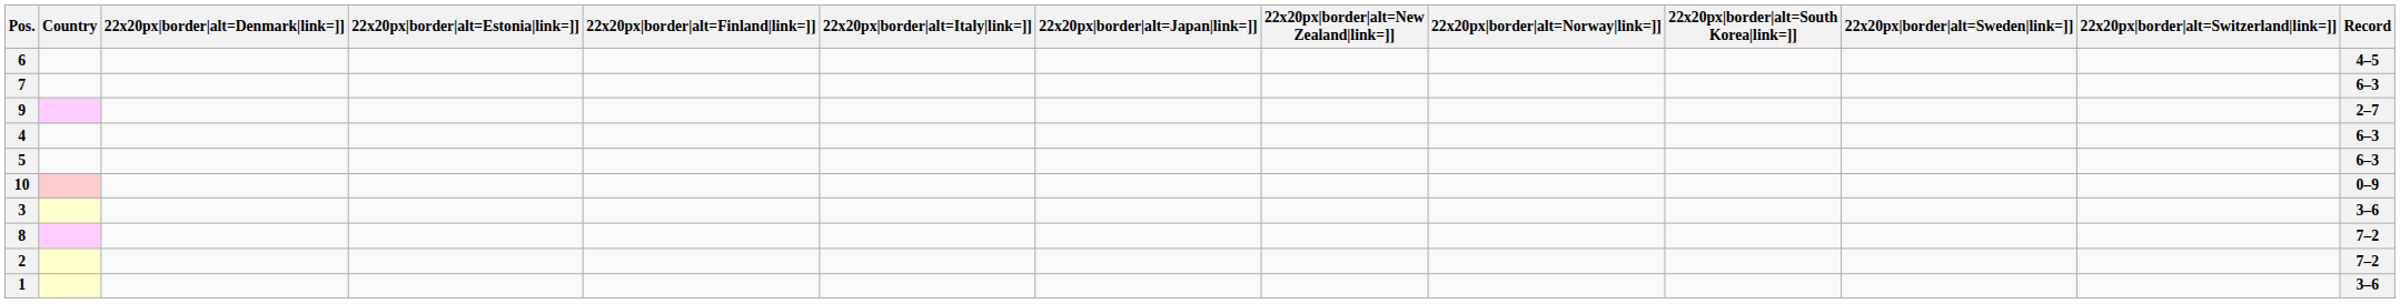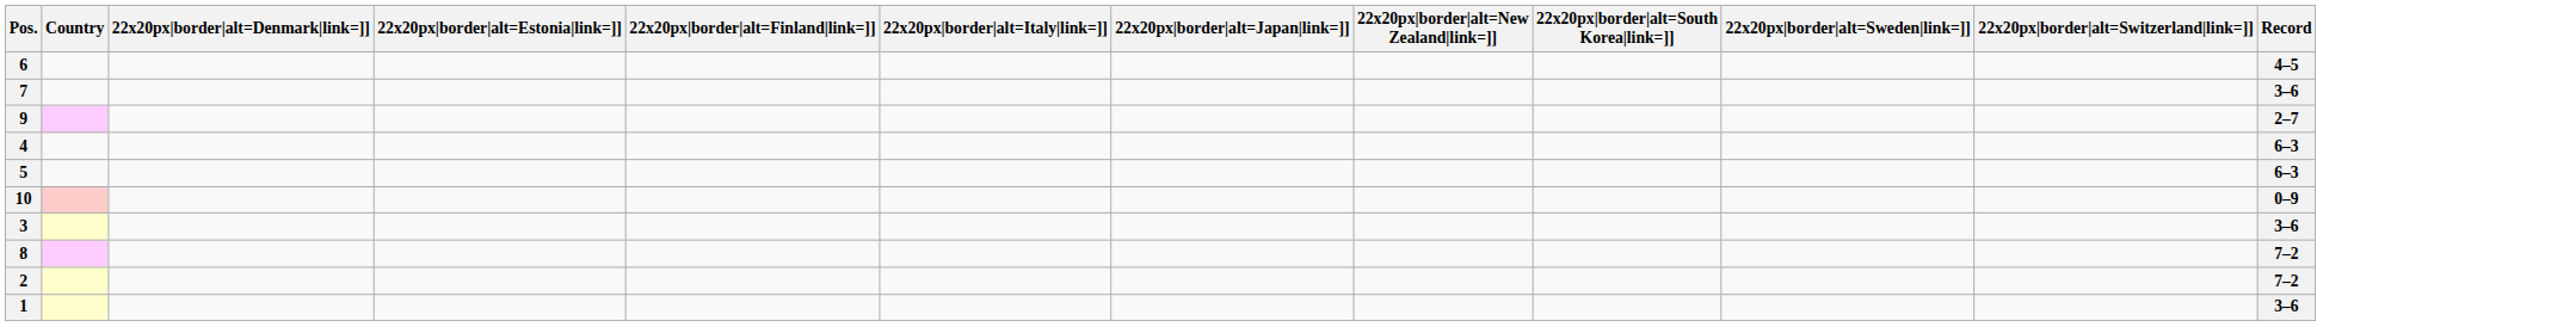- column: 22x20px|border|alt=Norway|link=]]
7 | Record: 6–3 -> 3–6
